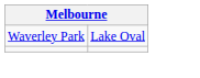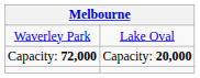+ row: Capacity: 72,000 | Capacity: 20,000
